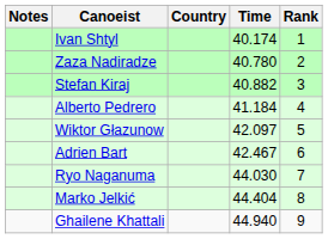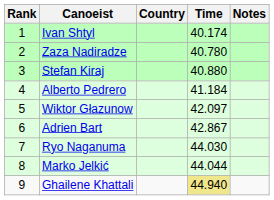columns swapped: Rank <-> Notes
Stefan Kiraj | Time: 40.882 -> 40.880
Adrien Bart | Time: 42.467 -> 42.867
Marko Jelkić | Time: 44.404 -> 44.044
Ghailene Khattali | Time: no background -> khaki background
